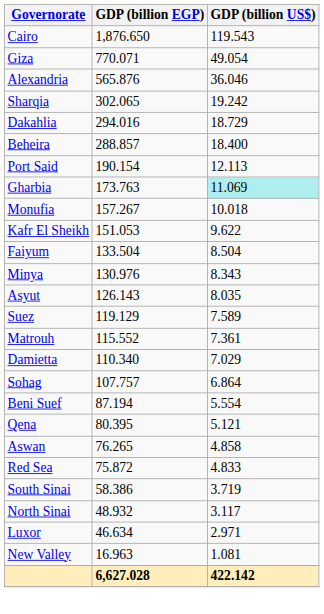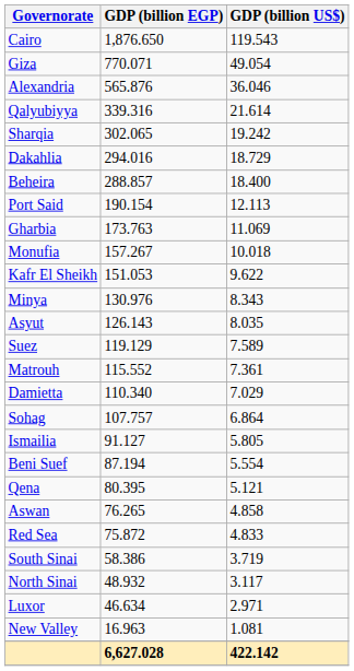+ row: Qalyubiyya | 339.316 | 21.614
Gharbia | GDP (billion US$): paleturquoise background -> no background
- row: Faiyum | 133.504 | 8.504
+ row: Ismailia | 91.127 | 5.805
